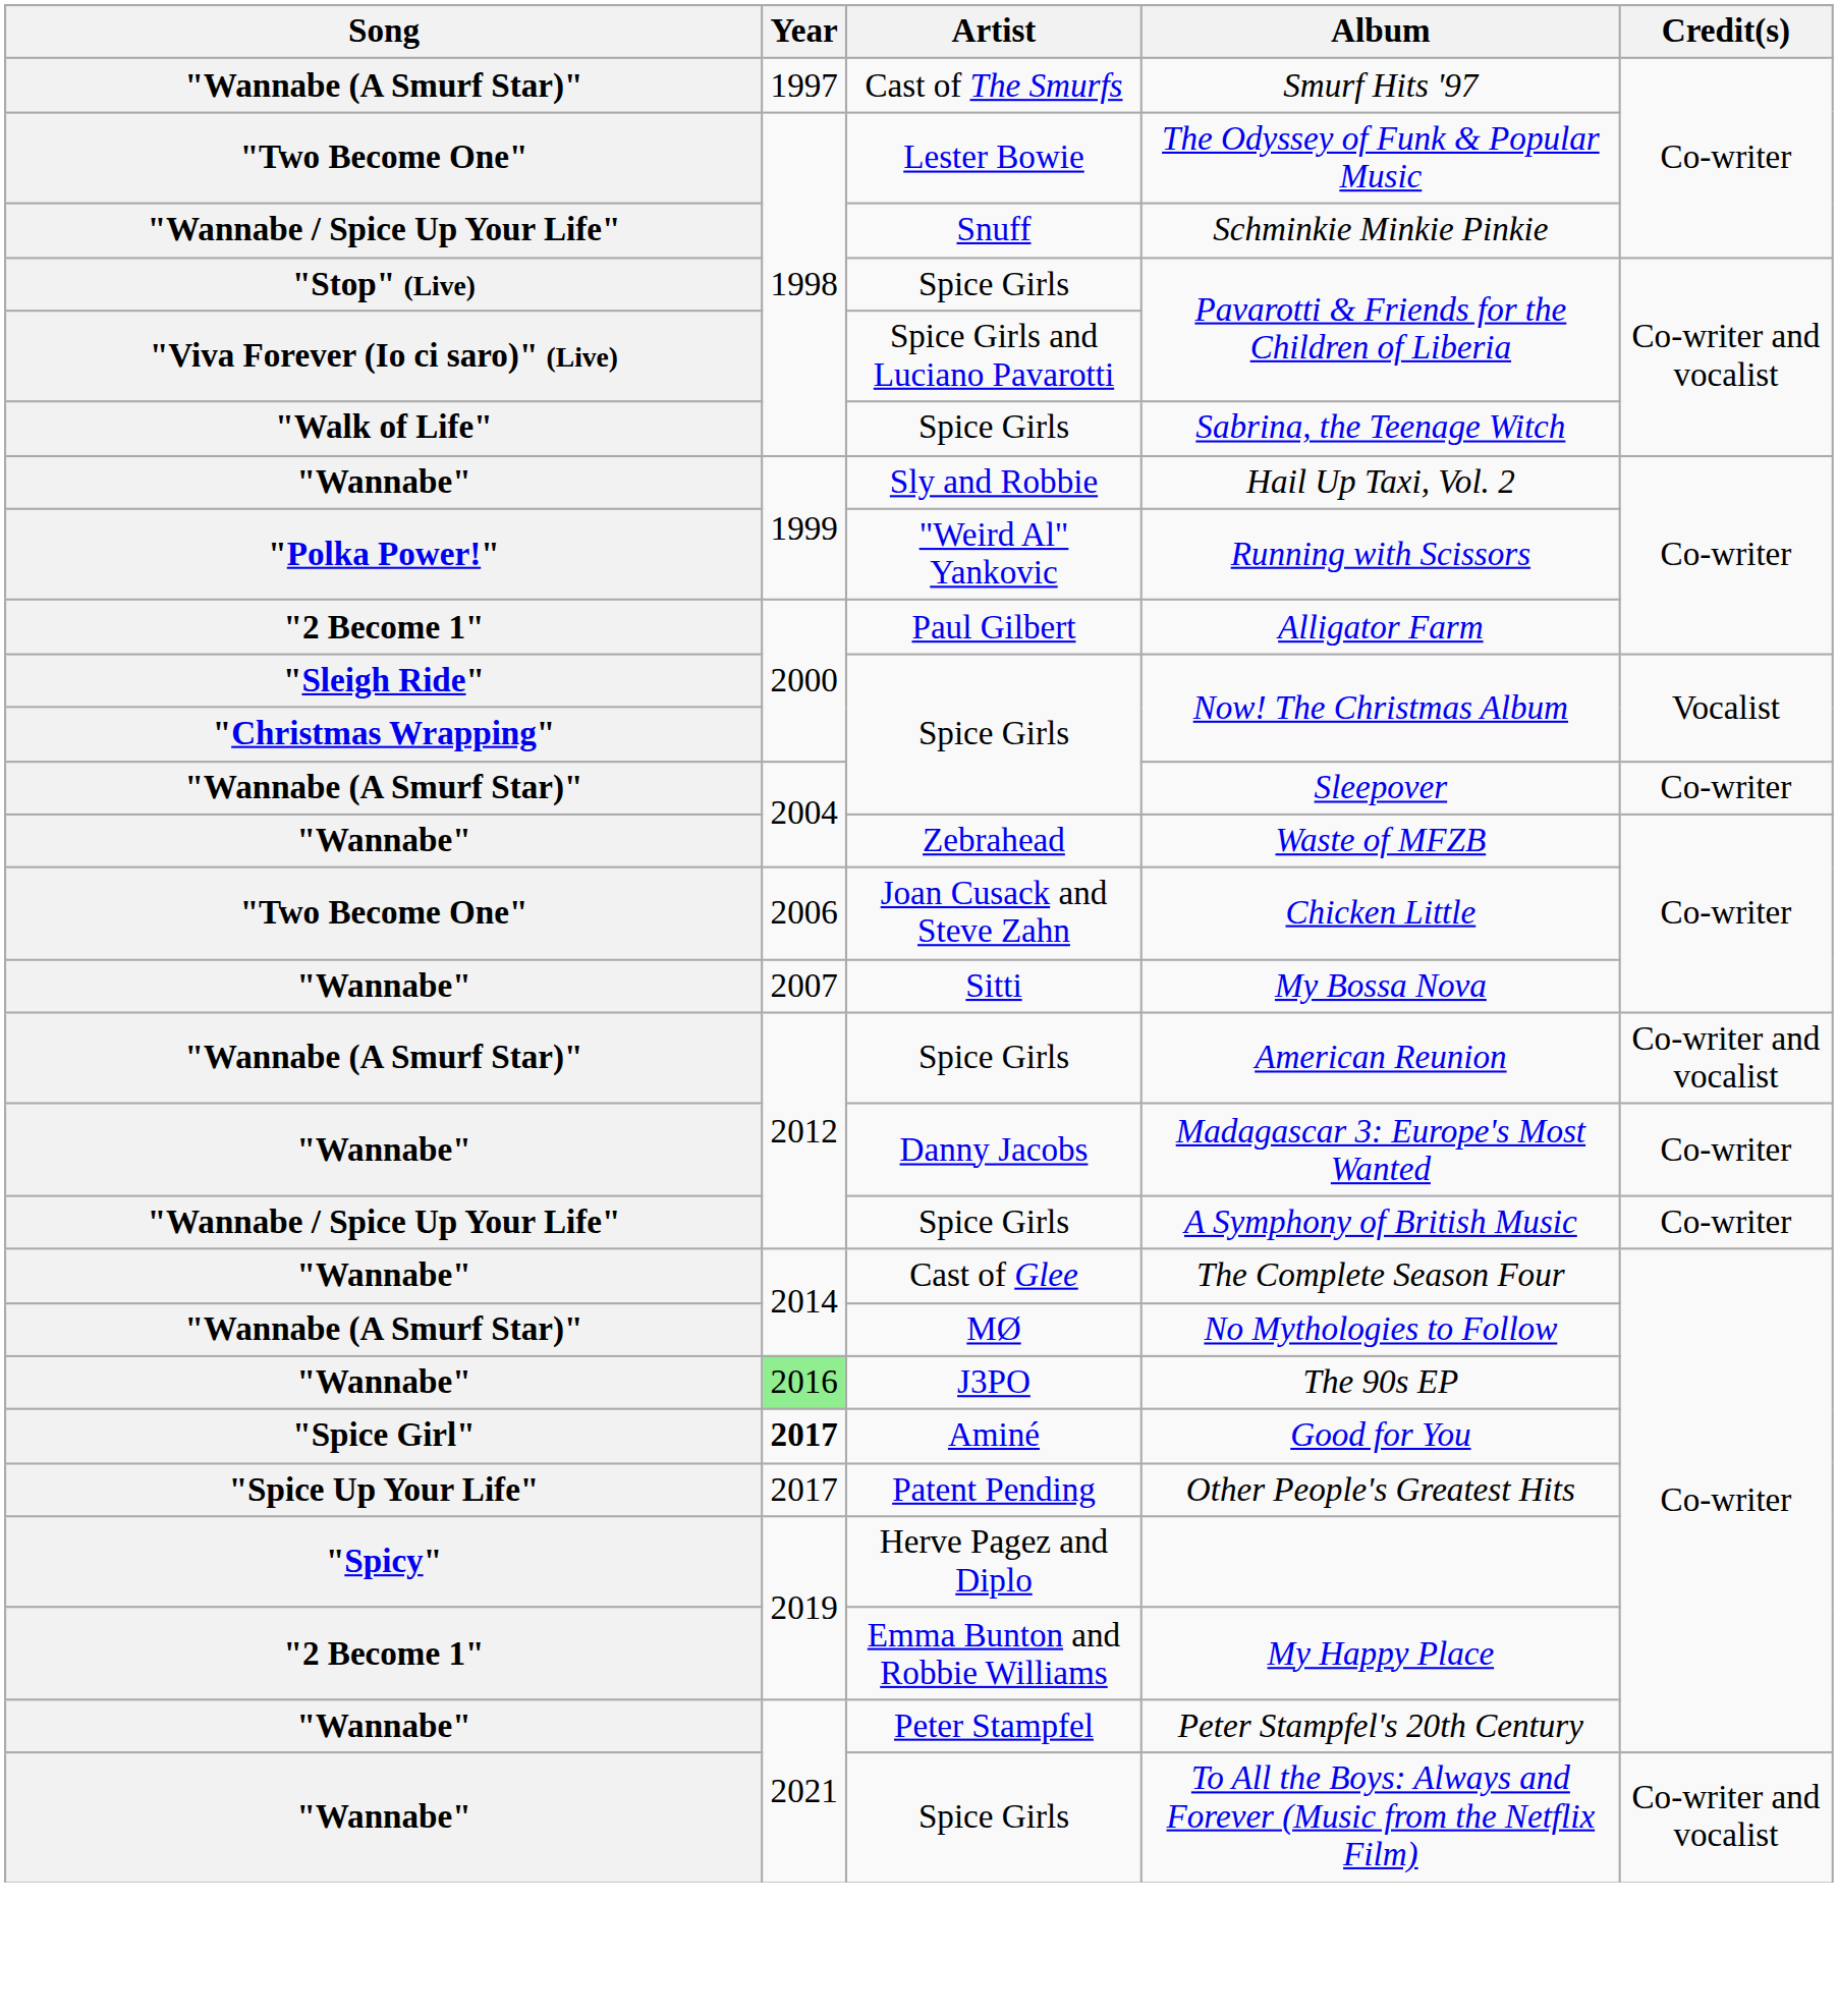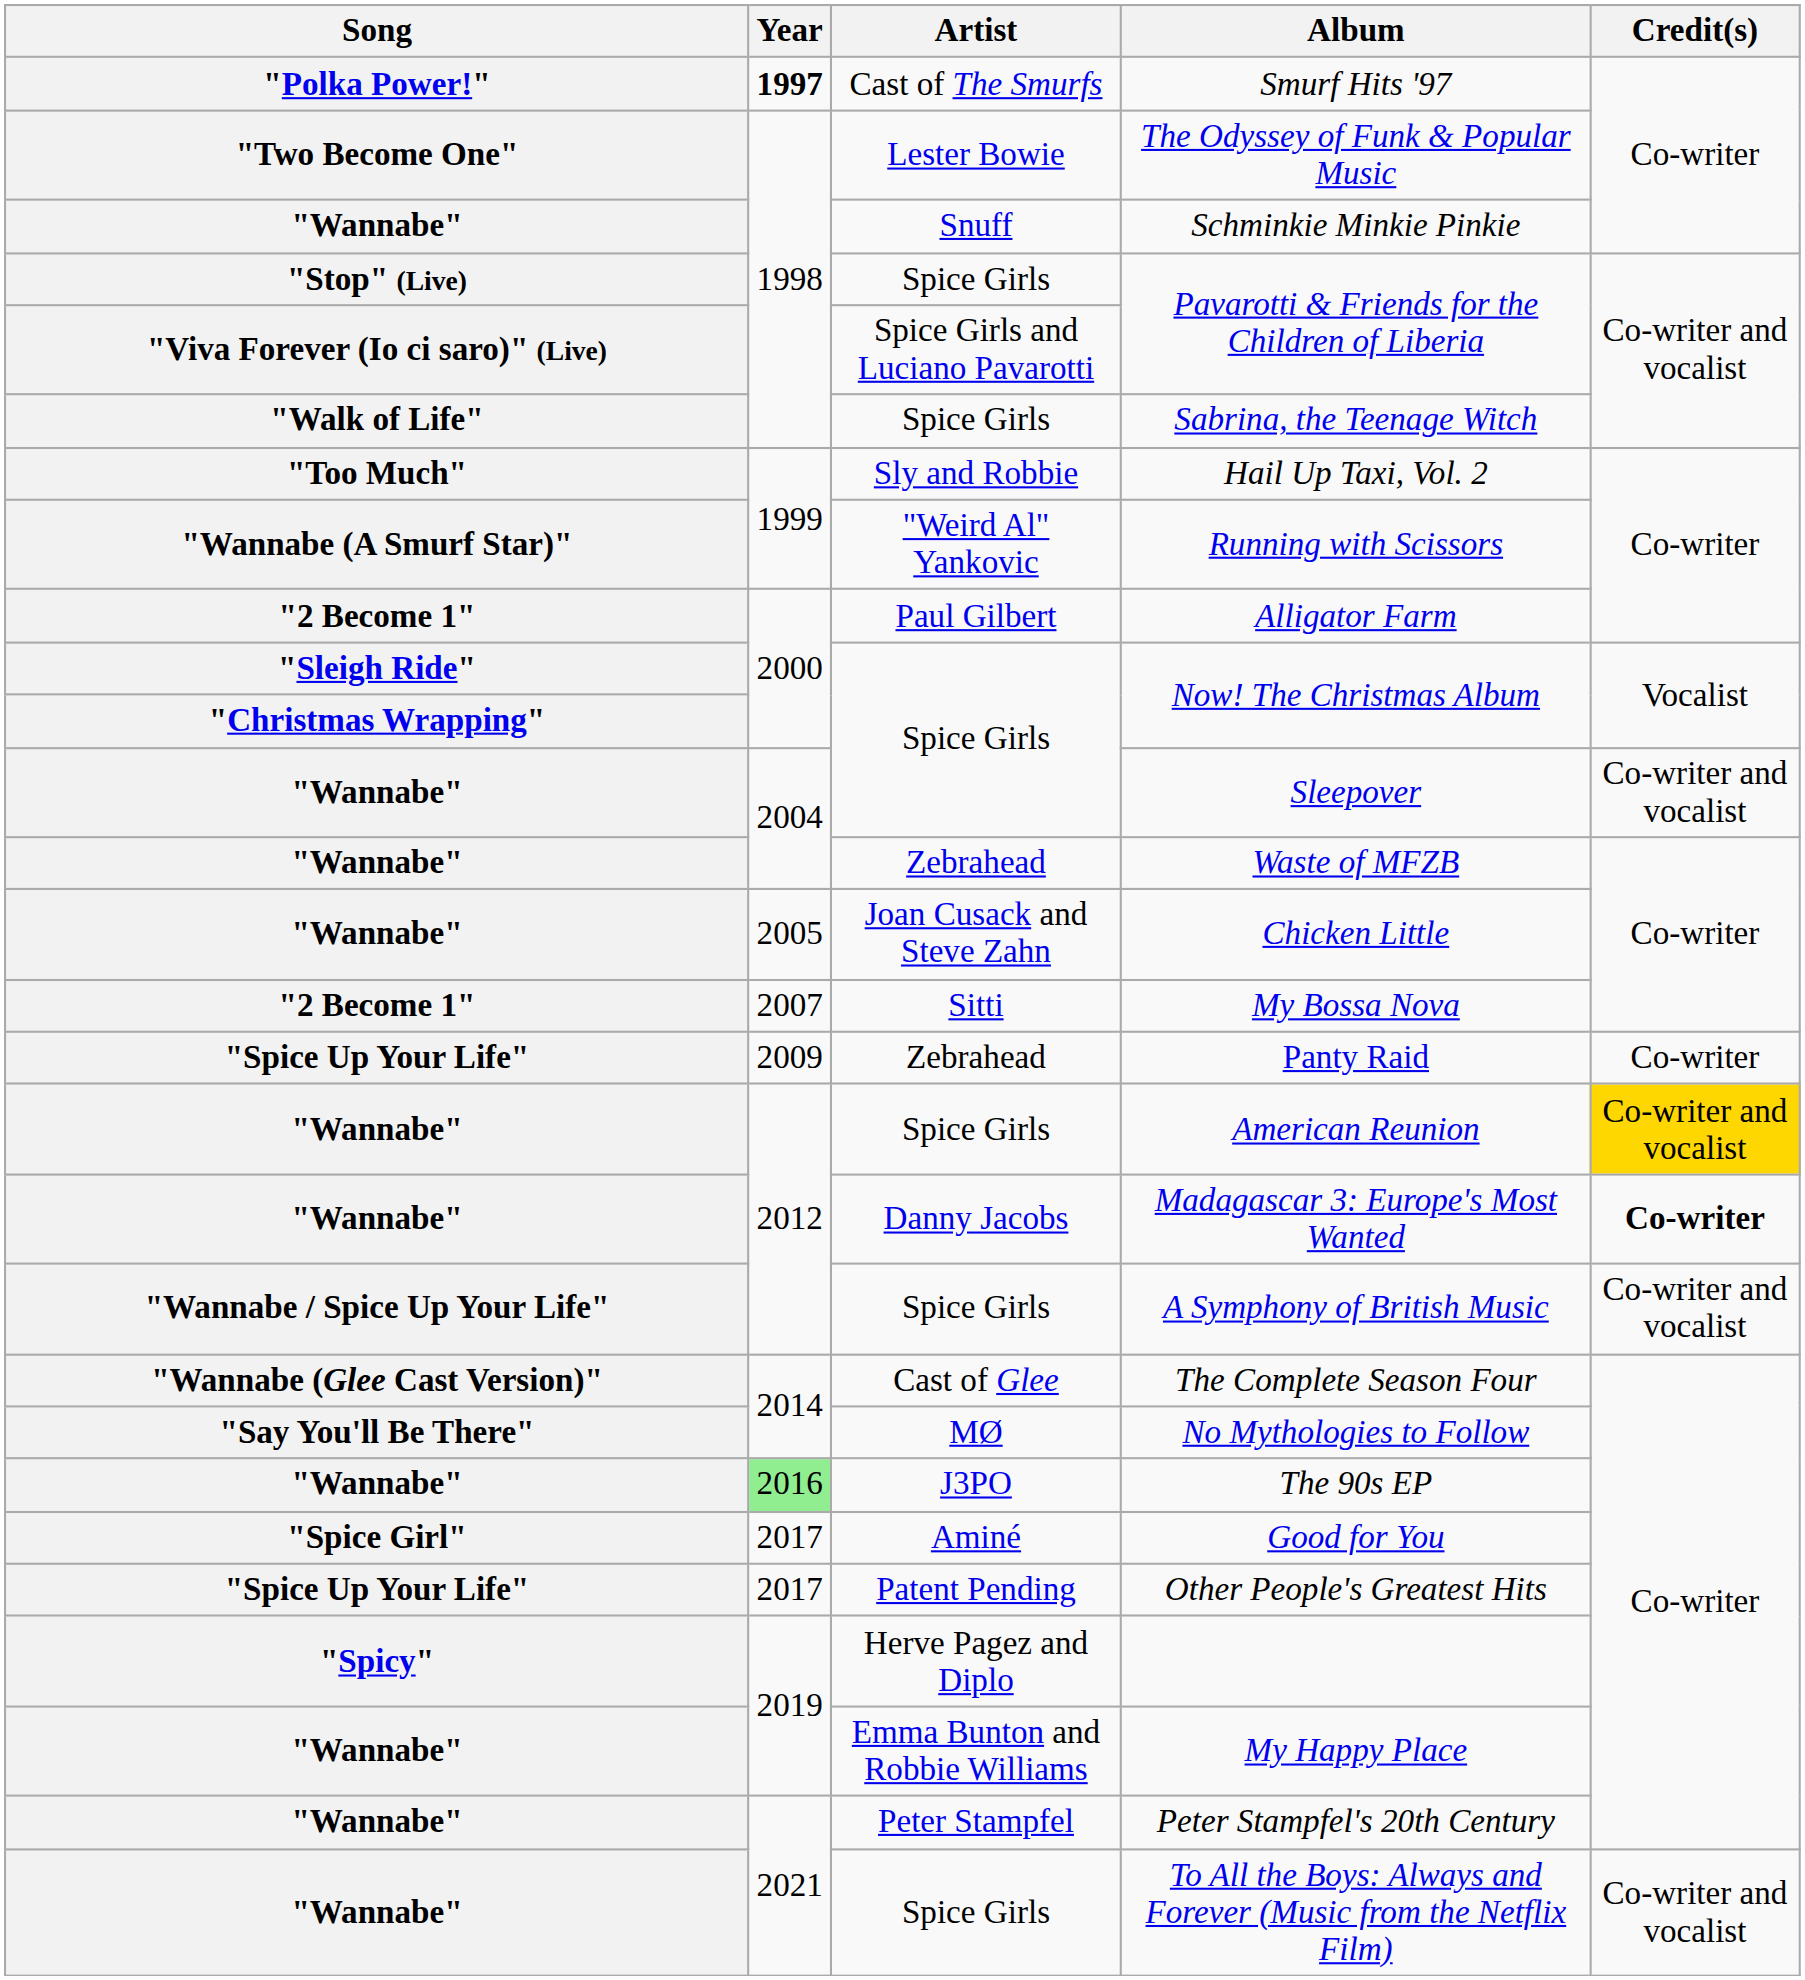Smurf Hits '97 | Song: "Wannabe (A Smurf Star)" -> "Polka Power!"
Smurf Hits '97 | Year: normal -> bold
Schminkie Minkie Pinkie | Song: "Wannabe / Spice Up Your Life" -> "Wannabe"
Hail Up Taxi, Vol. 2 | Song: "Wannabe" -> "Too Much"
Running with Scissors | Song: "Polka Power!" -> "Wannabe (A Smurf Star)"
Sleepover | Song: "Wannabe (A Smurf Star)" -> "Wannabe"
Sleepover | Credit(s): Co-writer -> Co-writer and vocalist
Chicken Little | Song: "Two Become One" -> "Wannabe"
Chicken Little | Year: 2006 -> 2005
My Bossa Nova | Song: "Wannabe" -> "2 Become 1"
+ row: "Spice Up Your Life" | 2009 | Zebrahead | Panty Raid | Co-writer
American Reunion | Song: "Wannabe (A Smurf Star)" -> "Wannabe"
American Reunion | Credit(s): no background -> gold background
Madagascar 3: Europe's Most Wanted | Credit(s): normal -> bold
A Symphony of British Music | Credit(s): Co-writer -> Co-writer and vocalist
The Complete Season Four | Song: "Wannabe" -> "Wannabe (Glee Cast Version)"
No Mythologies to Follow | Song: "Wannabe (A Smurf Star)" -> "Say You'll Be There"
Good for You | Year: bold -> normal
My Happy Place | Song: "2 Become 1" -> "Wannabe"
